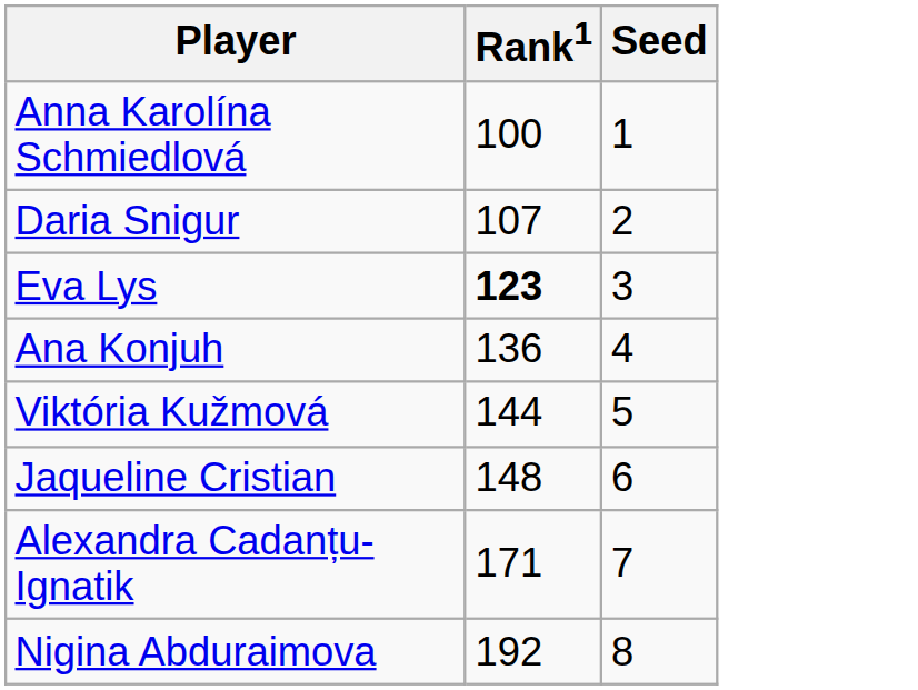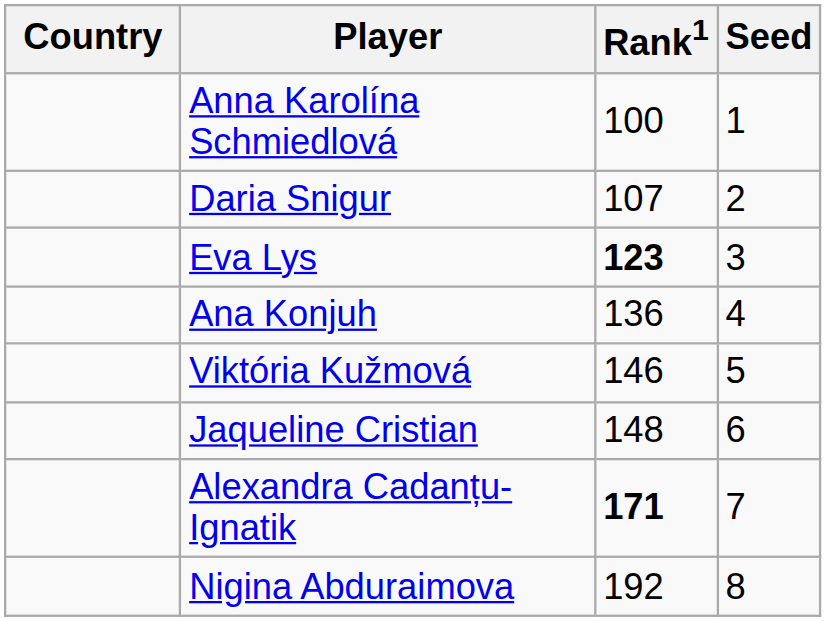+ column: Country
Viktória Kužmová | Rank1: 144 -> 146
Alexandra Cadanțu-Ignatik | Rank1: normal -> bold
